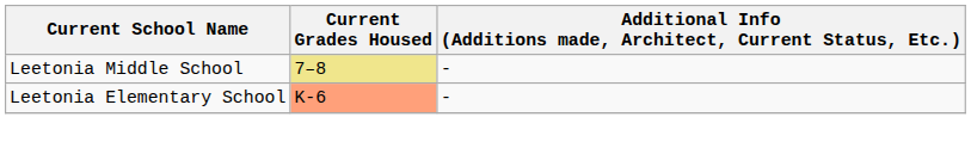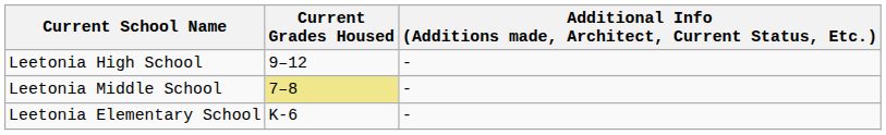+ row: Leetonia High School | 9–12 | -
Leetonia Elementary School | Current Grades Housed: lightsalmon background -> no background
